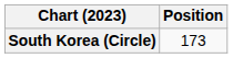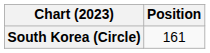South Korea (Circle) | Position: 173 -> 161
